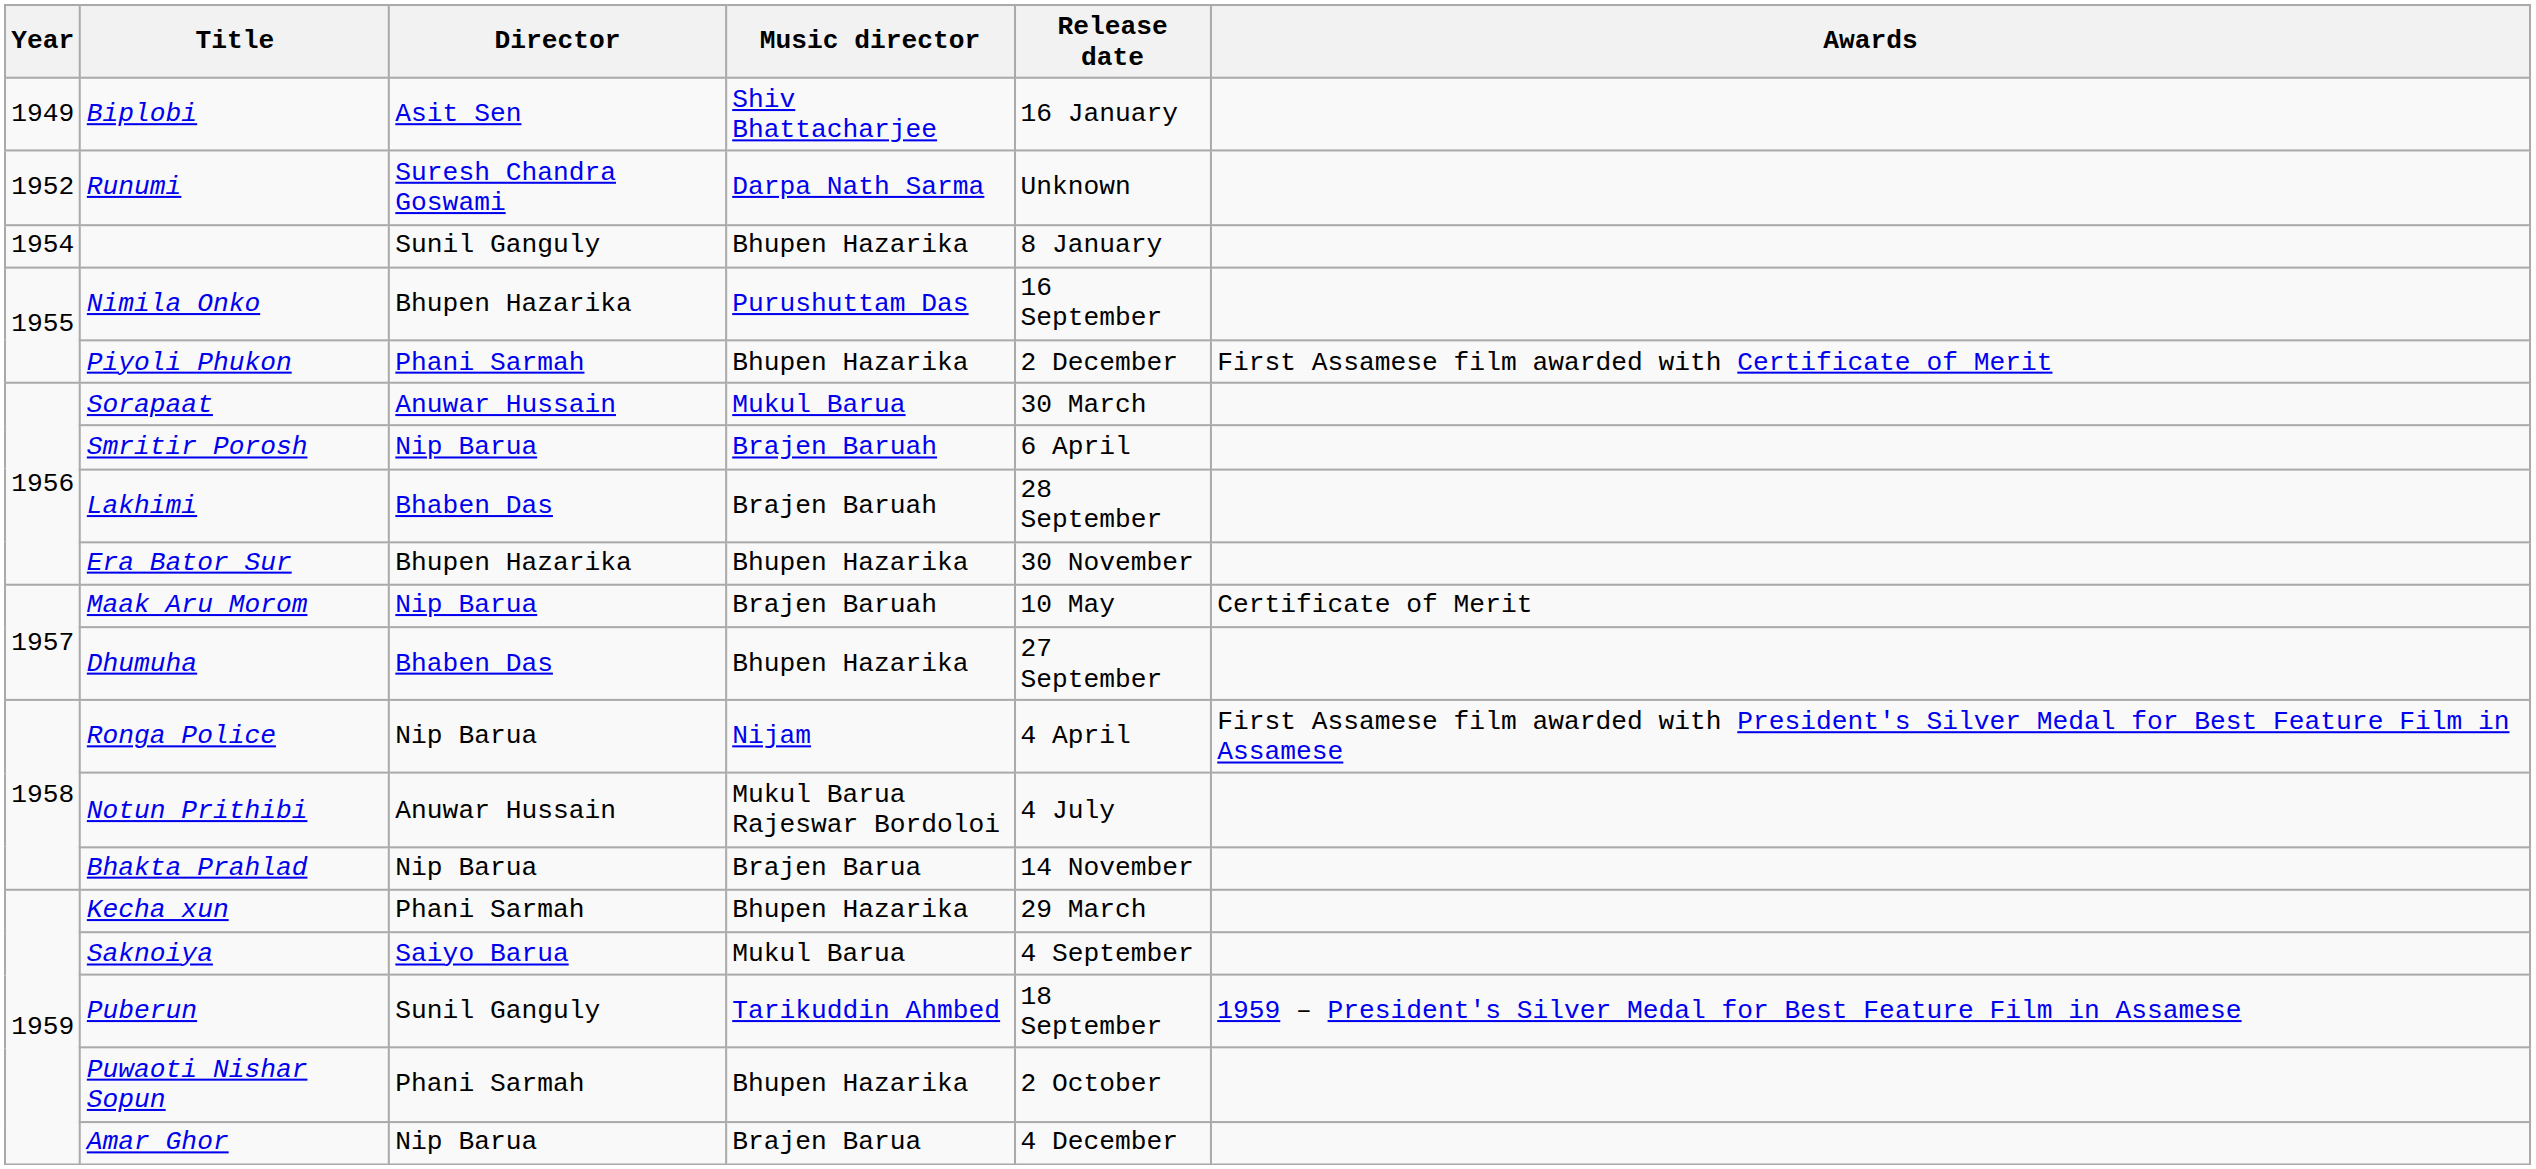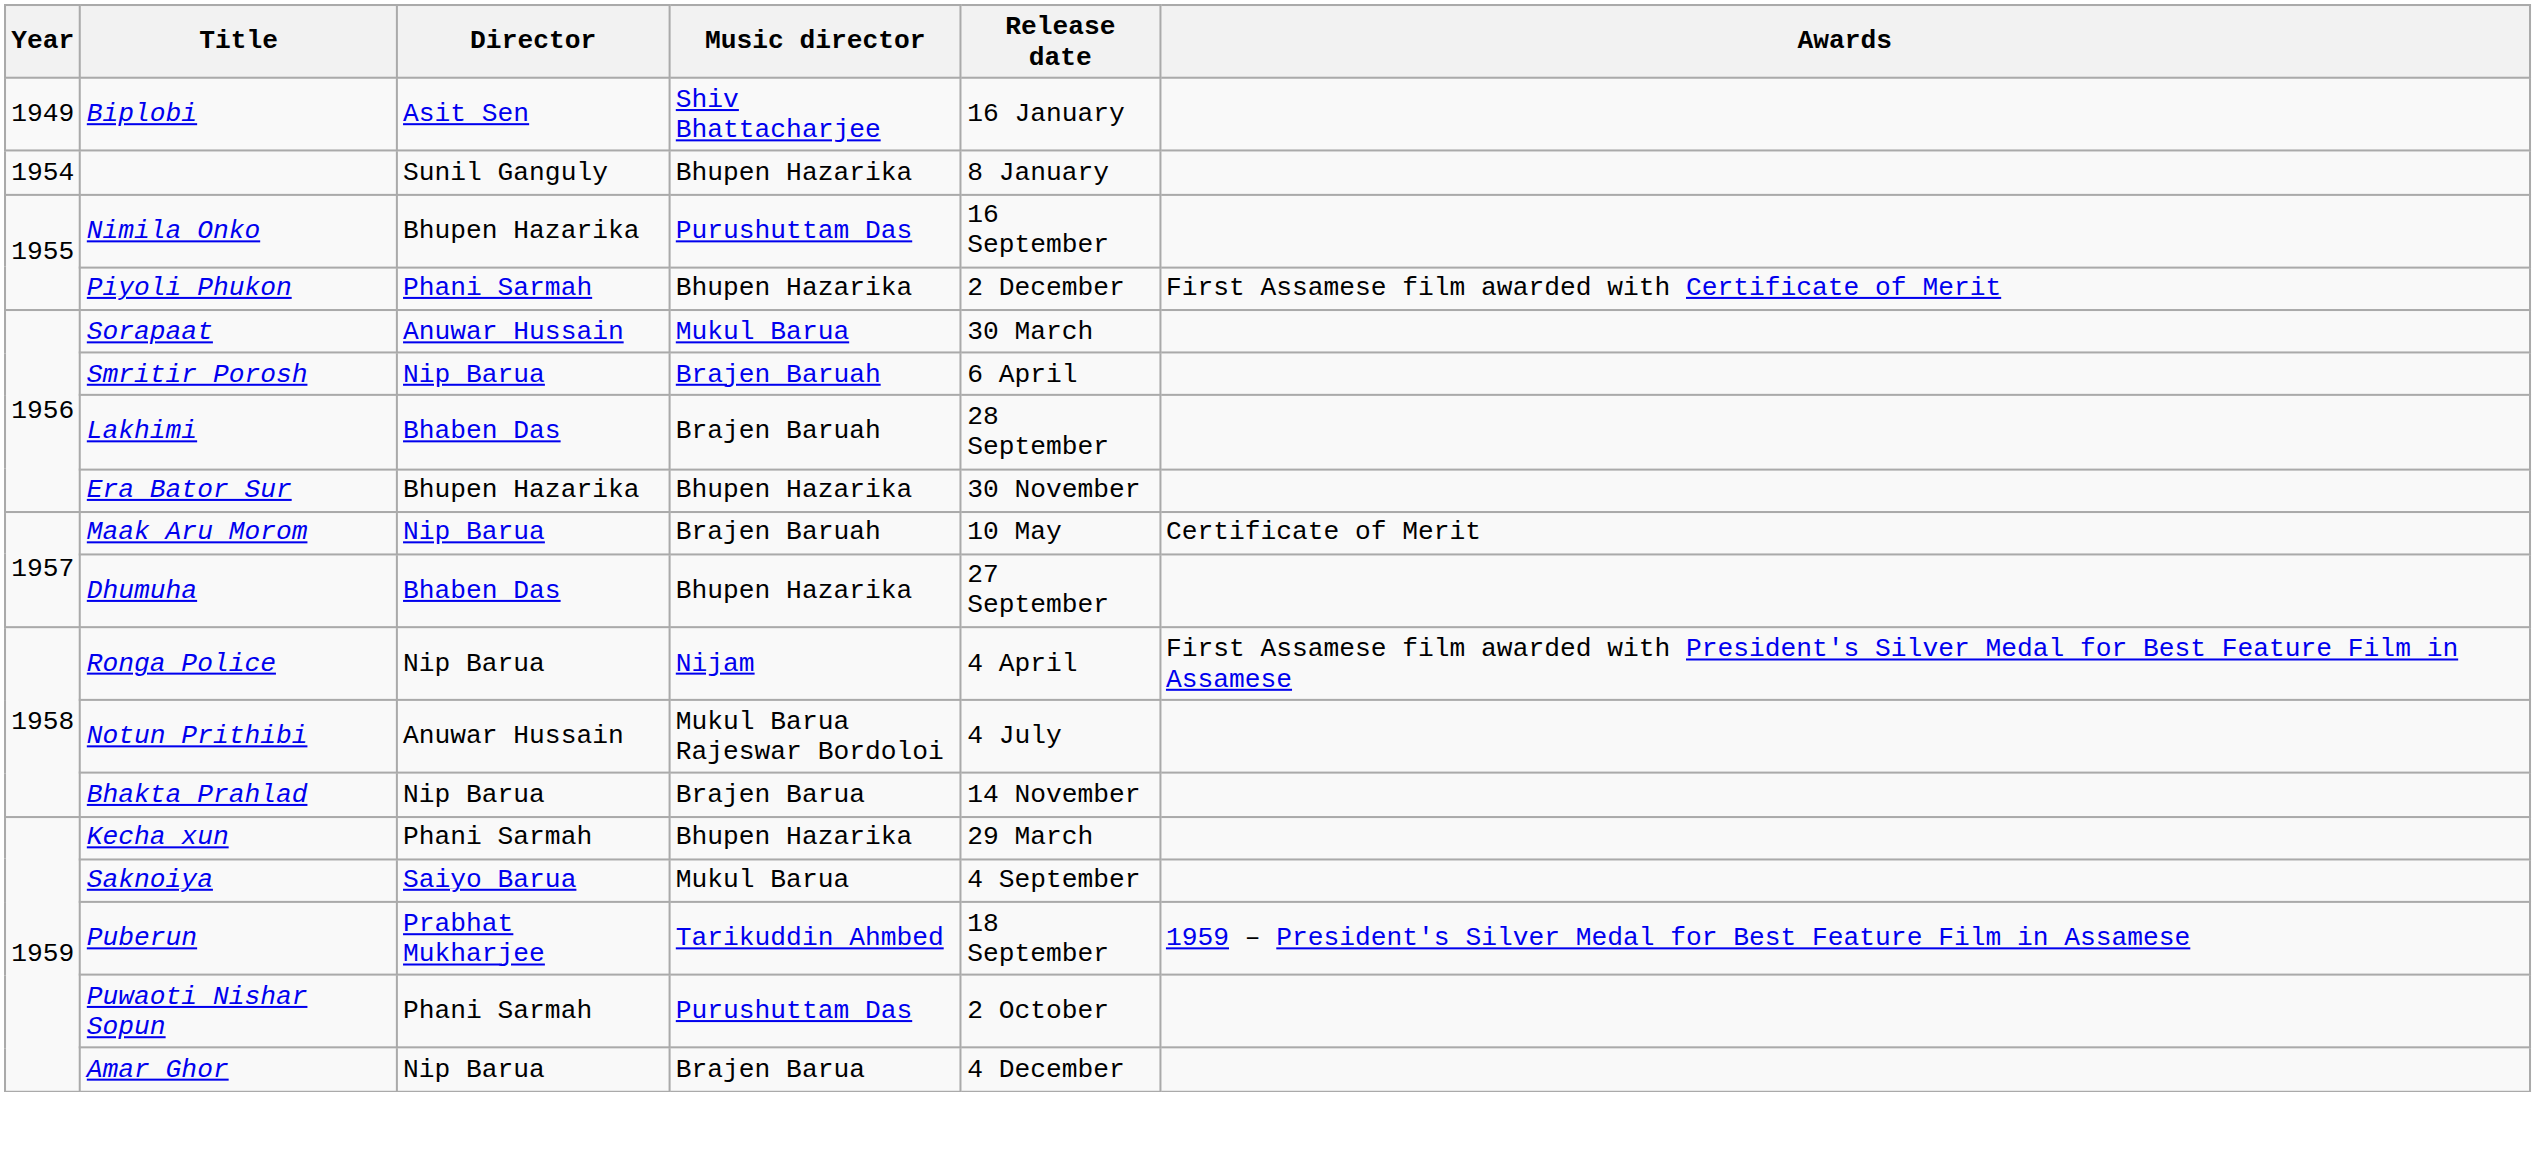- row: 1952 | Runumi | Suresh Chandra Goswami | Darpa Nath Sarma | Unknown
Puberun | Director: Sunil Ganguly -> Prabhat Mukharjee
Puwaoti Nishar Sopun | Music director: Bhupen Hazarika -> Purushuttam Das
